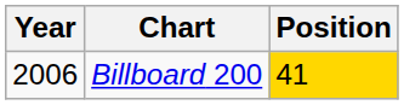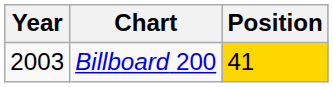Billboard 200 | Year: 2006 -> 2003
